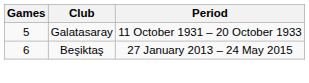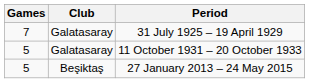+ row: 7 | Galatasaray | 31 July 1925 – 19 April 1929
27 January 2013 – 24 May 2015 | Games: 6 -> 5
